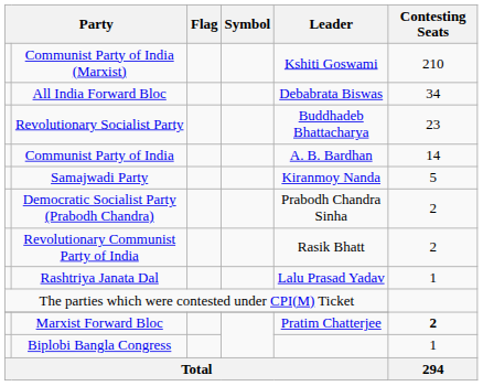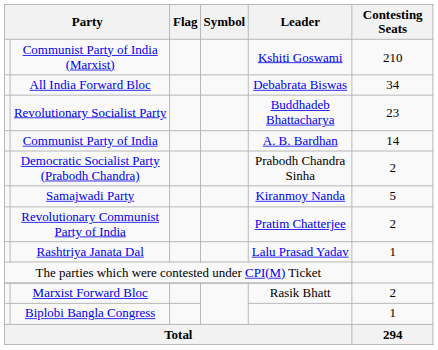rows swapped: Samajwadi Party <-> Democratic Socialist Party (Prabodh Chandra)
Revolutionary Communist Party of India | Leader: Rasik Bhatt -> Pratim Chatterjee
Marxist Forward Bloc | Leader: Pratim Chatterjee -> Rasik Bhatt
Marxist Forward Bloc | Contesting Seats: bold -> normal
